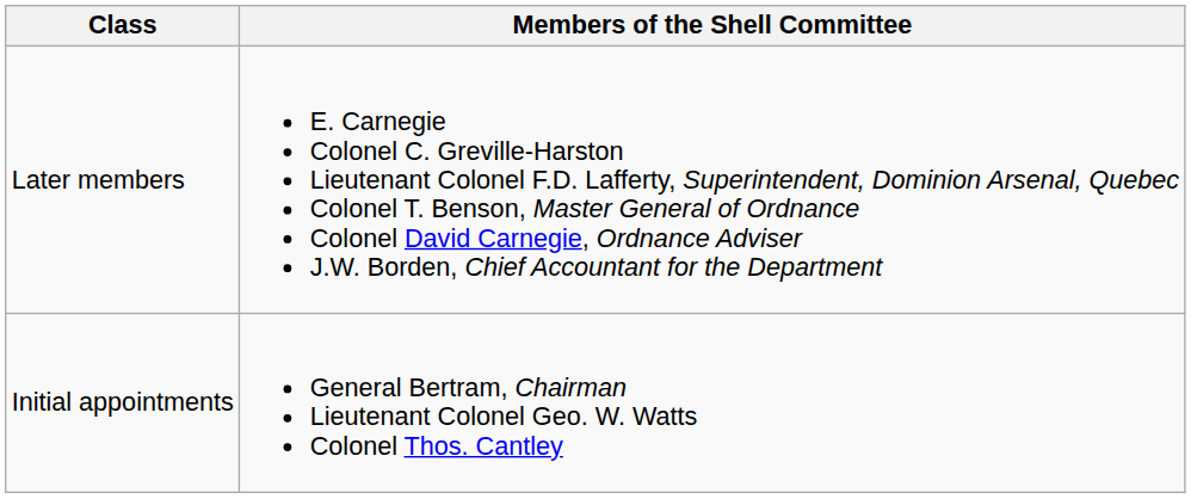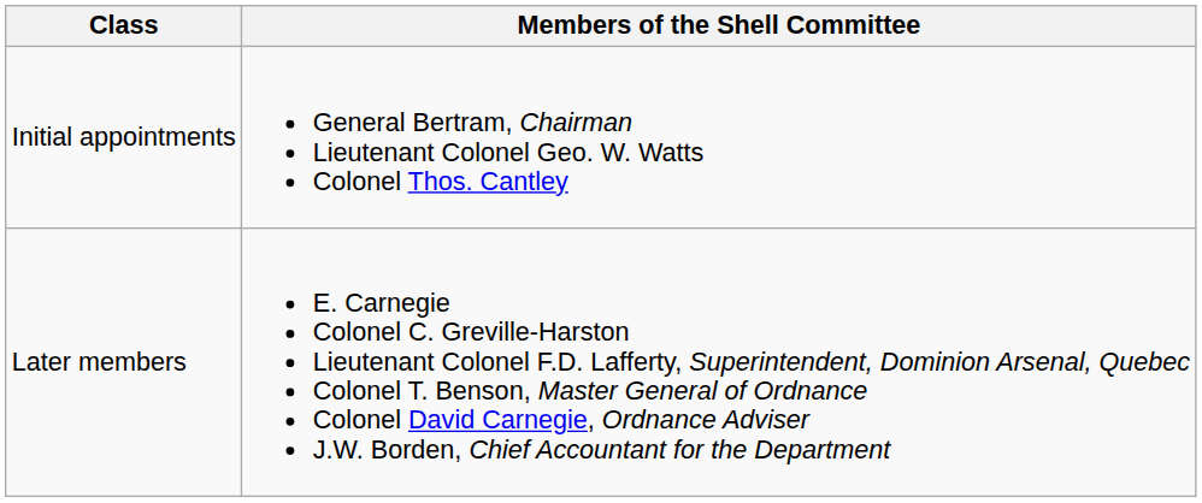rows swapped: Initial appointments <-> Later members
